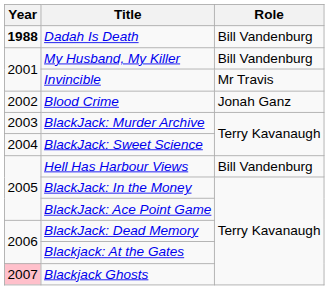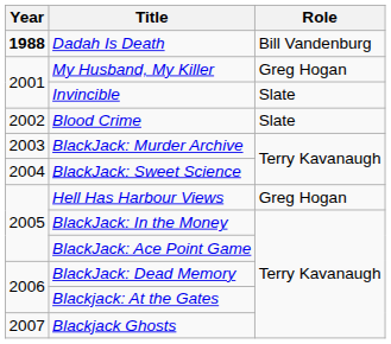My Husband, My Killer | Role: Bill Vandenburg -> Greg Hogan
Invincible | Role: Mr Travis -> Slate
Blood Crime | Role: Jonah Ganz -> Slate
Hell Has Harbour Views | Role: Bill Vandenburg -> Greg Hogan
Blackjack Ghosts | Year: pink background -> no background
